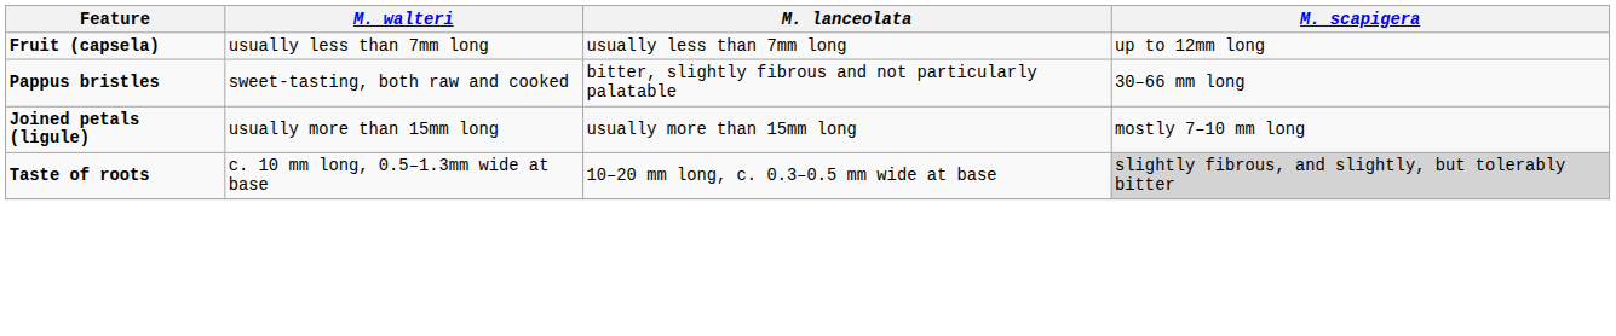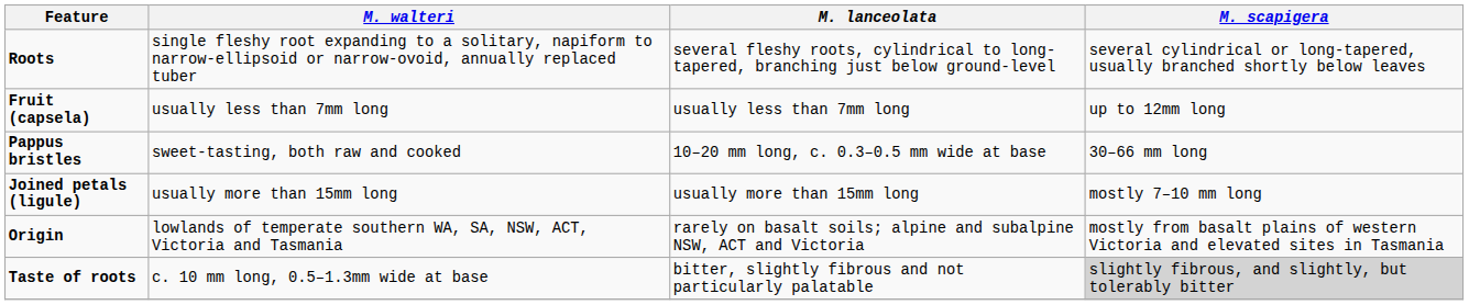+ row: Roots | single fleshy root expanding to a solitary, napiform to narrow-ellipsoid or narrow-ovoid, annually replaced tuber | several fleshy roots, cylindrical to long-tapered, branching just below ground-level | several cylindrical or long-tapered, usually branched shortly below leaves
Pappus bristles | M. lanceolata: bitter, slightly fibrous and not particularly palatable -> 10–20 mm long, c. 0.3–0.5 mm wide at base
+ row: Origin | lowlands of temperate southern WA, SA, NSW, ACT, Victoria and Tasmania | rarely on basalt soils; alpine and subalpine NSW, ACT and Victoria | mostly from basalt plains of western Victoria and elevated sites in Tasmania
Taste of roots | M. lanceolata: 10–20 mm long, c. 0.3–0.5 mm wide at base -> bitter, slightly fibrous and not particularly palatable
